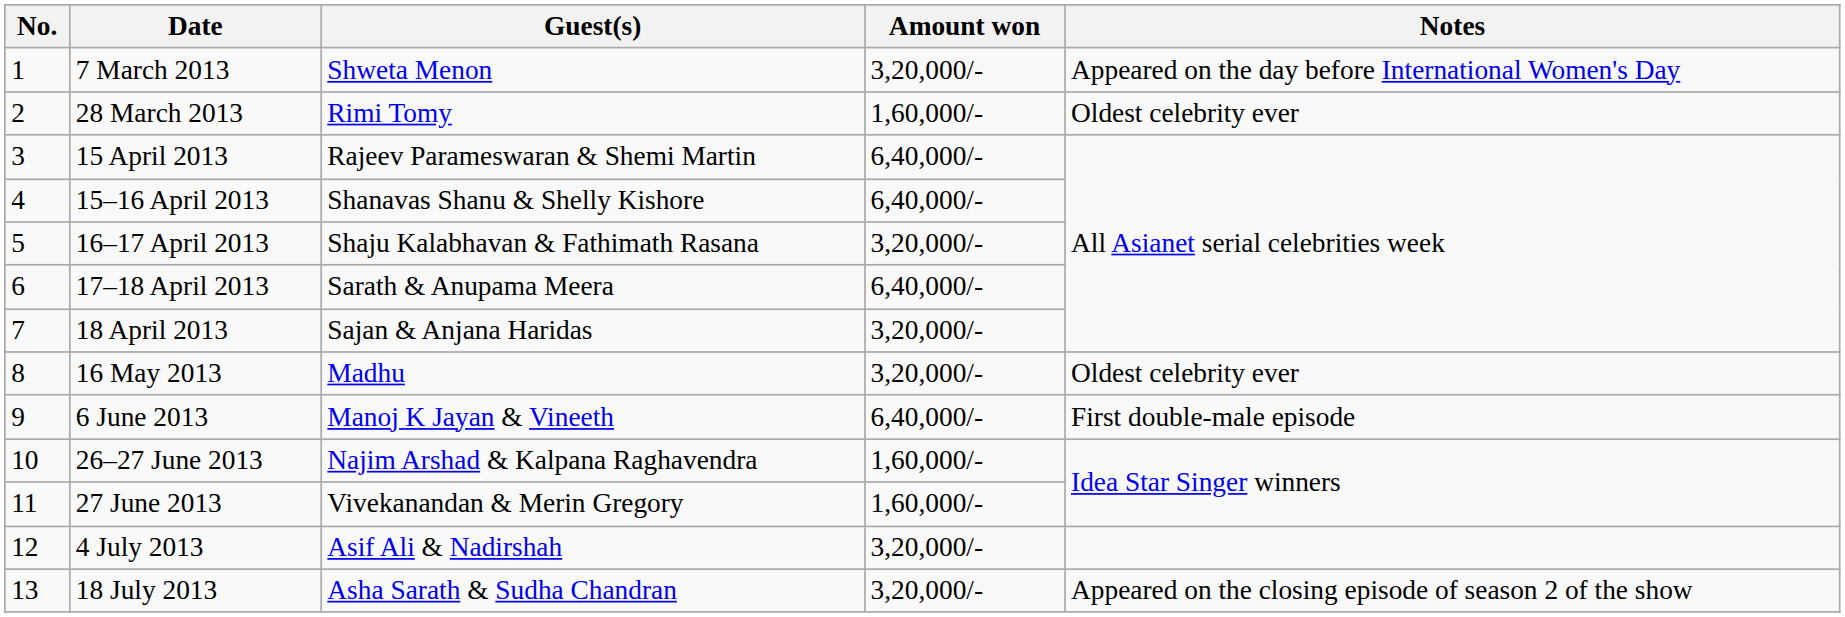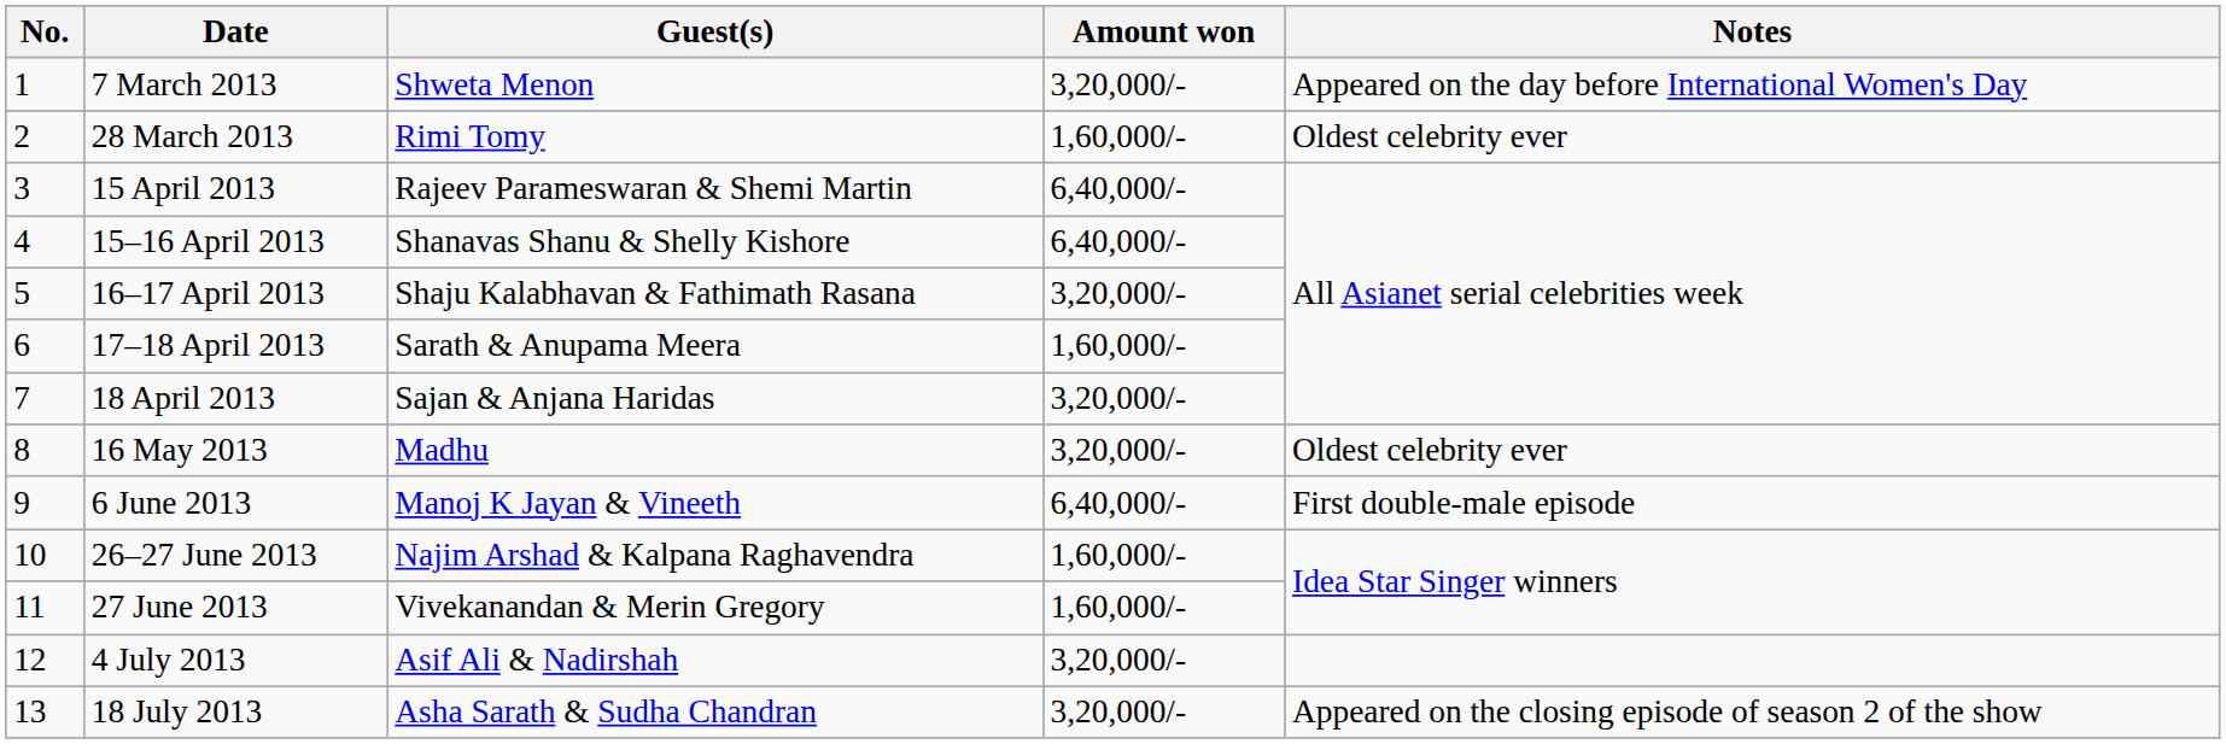17–18 April 2013 | Amount won: 6,40,000/- -> 1,60,000/-
